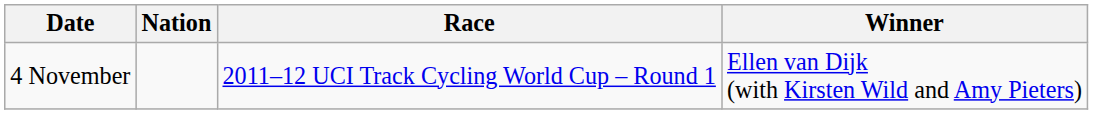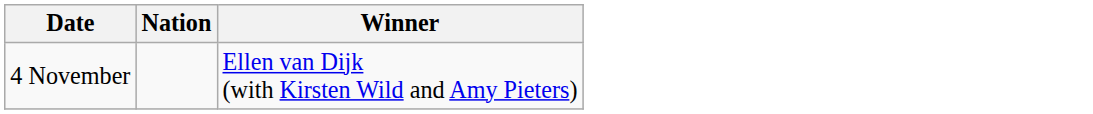- column: Race | 2011–12 UCI Track Cycling World Cup – Round 1
